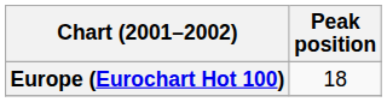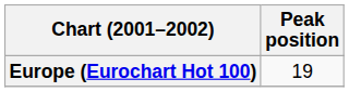Europe (Eurochart Hot 100) | Peak position: 18 -> 19
